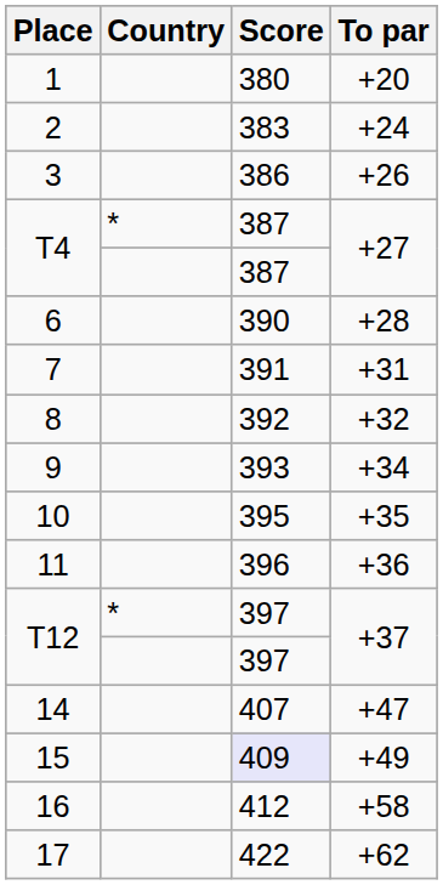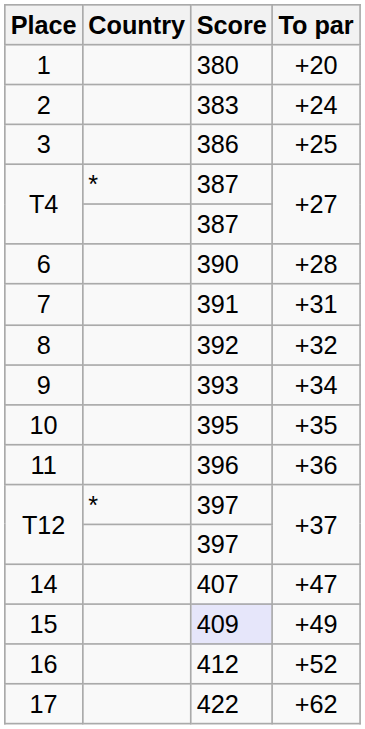3 | To par: +26 -> +25
16 | To par: +58 -> +52
